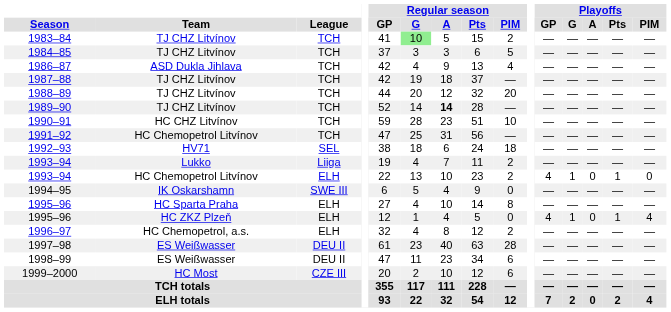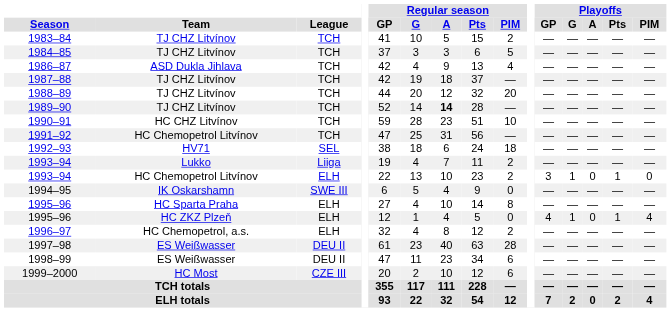1983–84 | Regular season / G: lightgreen background -> no background
1993–94 / HC Chemopetrol Litvínov | Playoffs / GP: 4 -> 3
